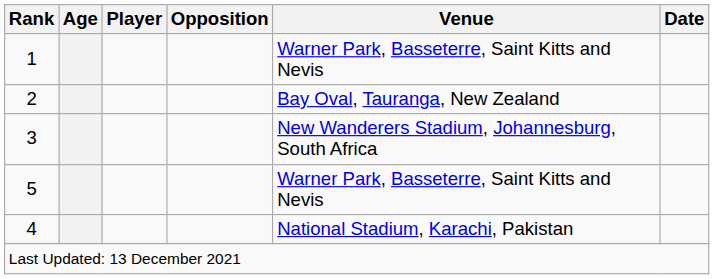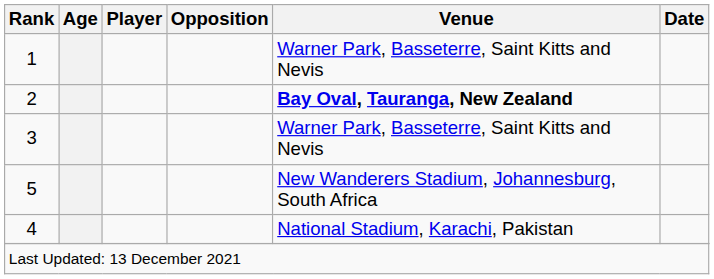2 | Venue: normal -> bold
3 | Venue: New Wanderers Stadium, Johannesburg, South Africa -> Warner Park, Basseterre, Saint Kitts and Nevis
5 | Venue: Warner Park, Basseterre, Saint Kitts and Nevis -> New Wanderers Stadium, Johannesburg, South Africa
